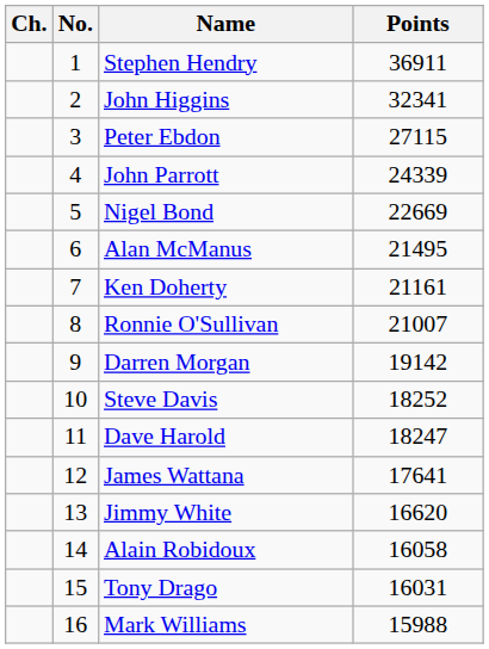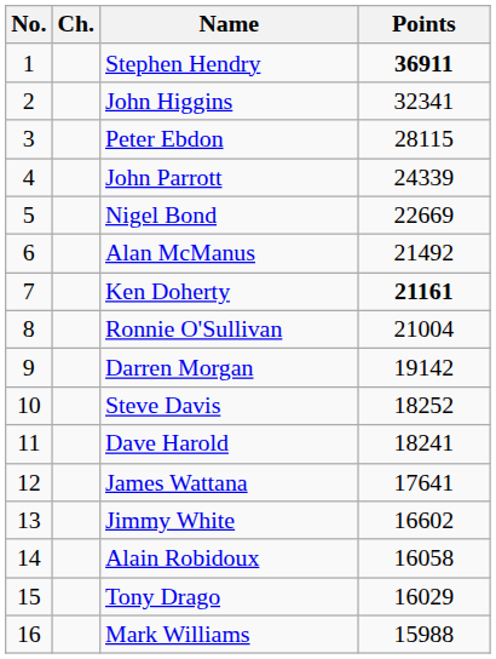columns swapped: No. <-> Ch.
Stephen Hendry | Points: normal -> bold
Peter Ebdon | Points: 27115 -> 28115
Alan McManus | Points: 21495 -> 21492
Ken Doherty | Points: normal -> bold
Ronnie O'Sullivan | Points: 21007 -> 21004
Dave Harold | Points: 18247 -> 18241
Jimmy White | Points: 16620 -> 16602
Tony Drago | Points: 16031 -> 16029
